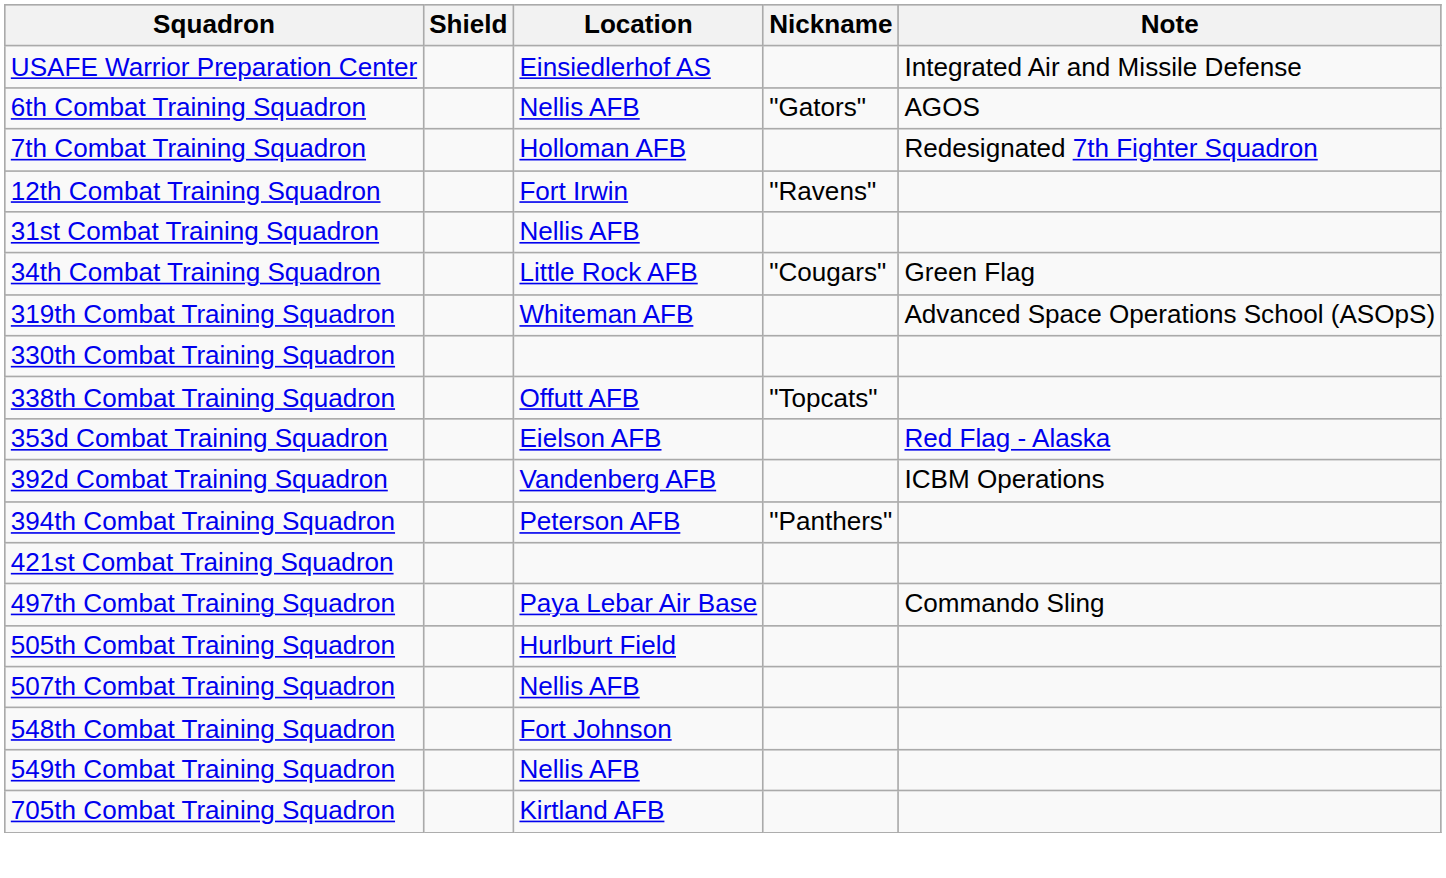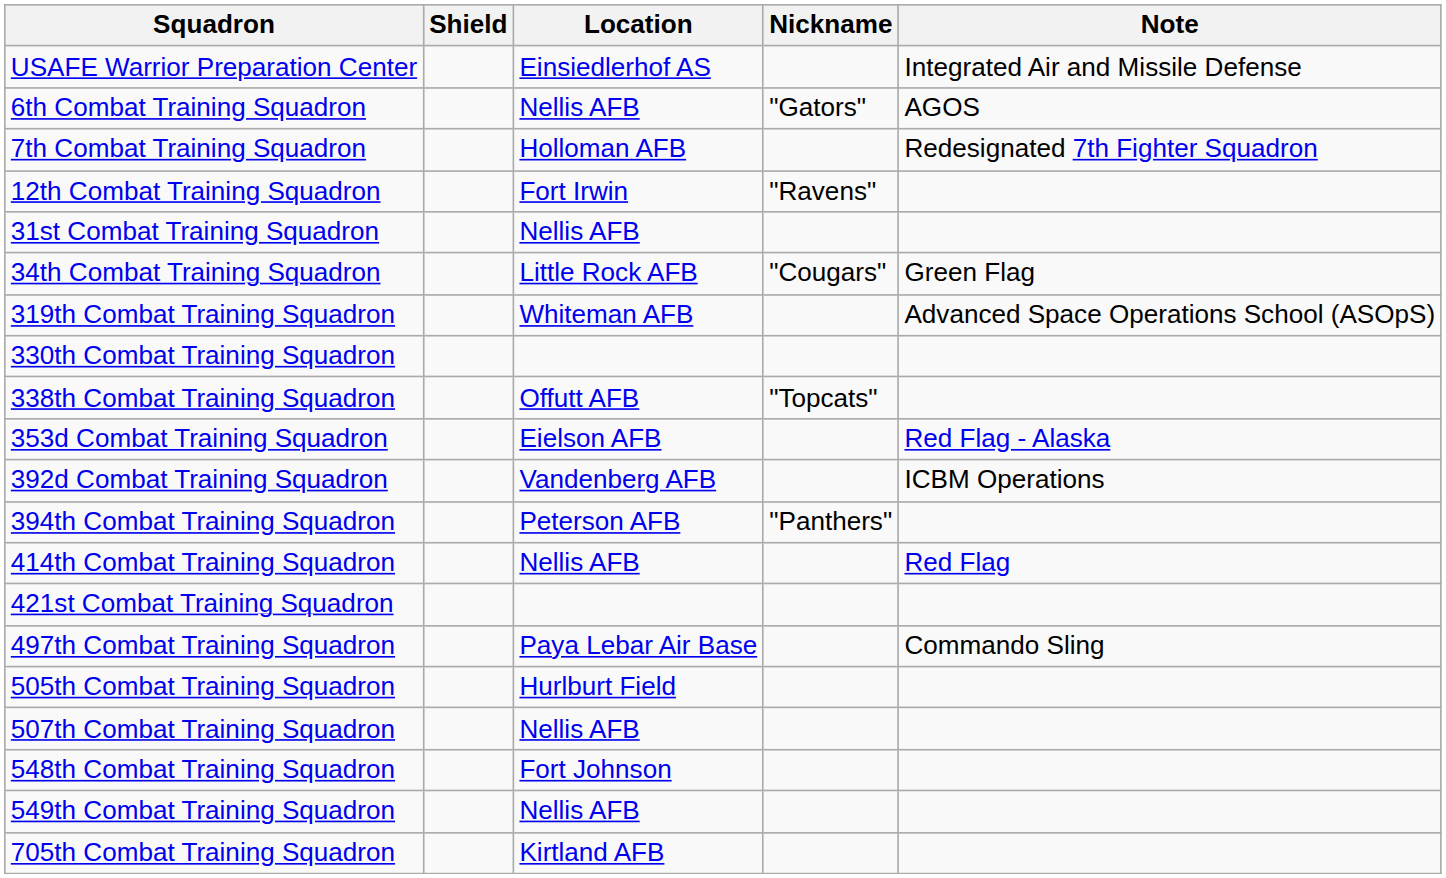+ row: 414th Combat Training Squadron | Nellis AFB | Red Flag
